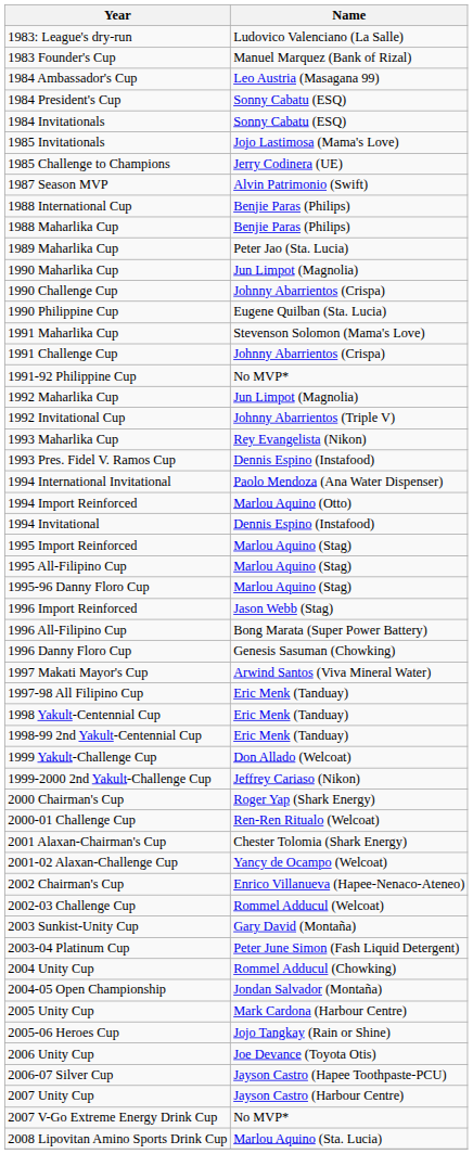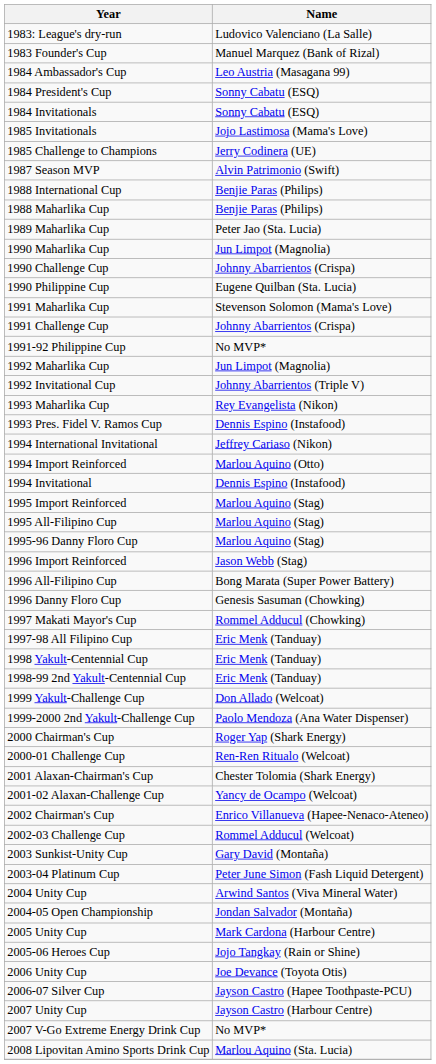1994 International Invitational | Name: Paolo Mendoza (Ana Water Dispenser) -> Jeffrey Cariaso (Nikon)
1997 Makati Mayor's Cup | Name: Arwind Santos (Viva Mineral Water) -> Rommel Adducul (Chowking)
1999-2000 2nd Yakult-Challenge Cup | Name: Jeffrey Cariaso (Nikon) -> Paolo Mendoza (Ana Water Dispenser)
2004 Unity Cup | Name: Rommel Adducul (Chowking) -> Arwind Santos (Viva Mineral Water)
